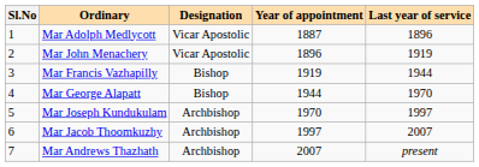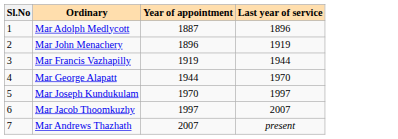- column: Designation | Vicar Apostolic | Vicar Apostolic | Bishop | Bishop | Archbishop | Archbishop | Archbishop
